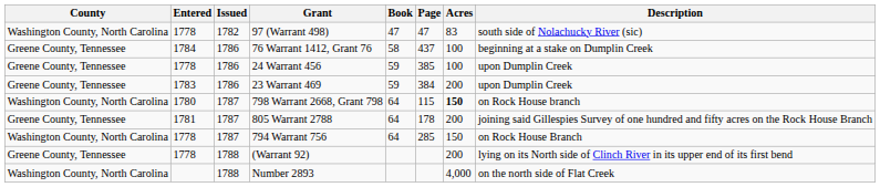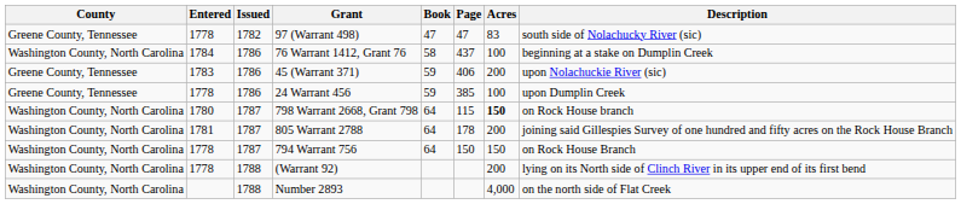97 (Warrant 498) | County: Washington County, North Carolina -> Greene County, Tennessee
76 Warrant 1412, Grant 76 | County: Greene County, Tennessee -> Washington County, North Carolina
+ row: Greene County, Tennessee | 1783 | 1786 | 45 (Warrant 371) | 59 | 406 | 200 | upon Nolachuckie River (sic)
- row: Greene County, Tennessee | 1783 | 1786 | 23 Warrant 469 | 59 | 384 | 200 | upon Dumplin Creek
805 Warrant 2788 | County: Greene County, Tennessee -> Washington County, North Carolina
794 Warrant 756 | Page: 285 -> 150
(Warrant 92) | County: Greene County, Tennessee -> Washington County, North Carolina
